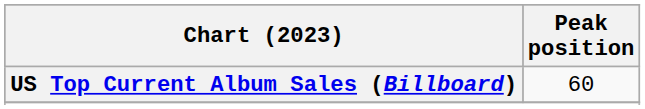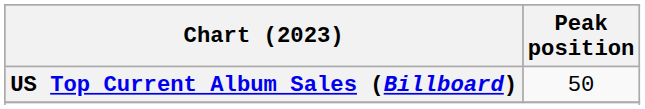US Top Current Album Sales (Billboard) | Peak position: 60 -> 50
